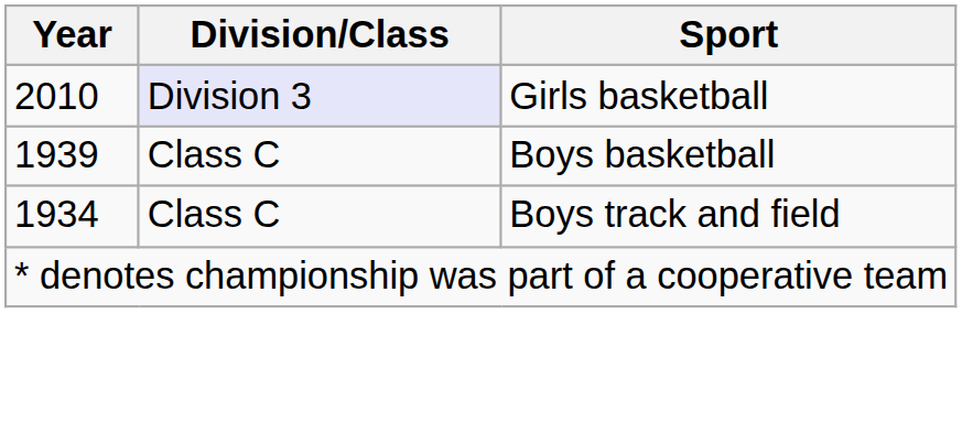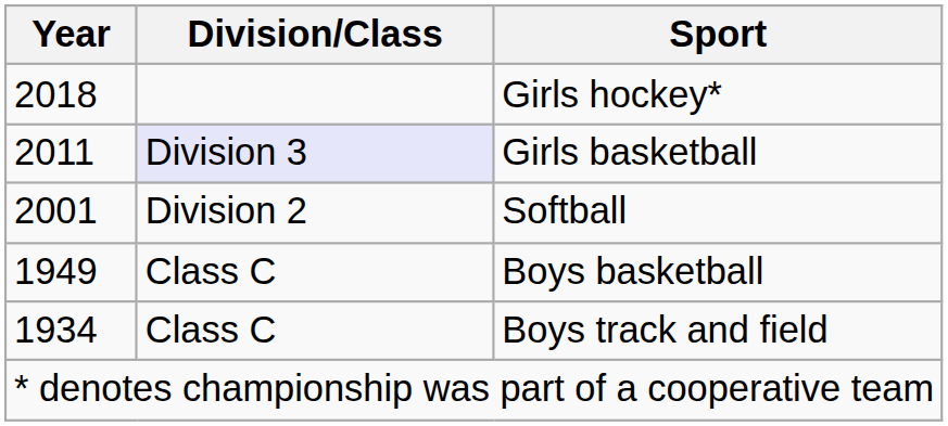+ row: 2018 | Girls hockey*
Girls basketball | Year: 2010 -> 2011
+ row: 2001 | Division 2 | Softball
Boys basketball | Year: 1939 -> 1949
